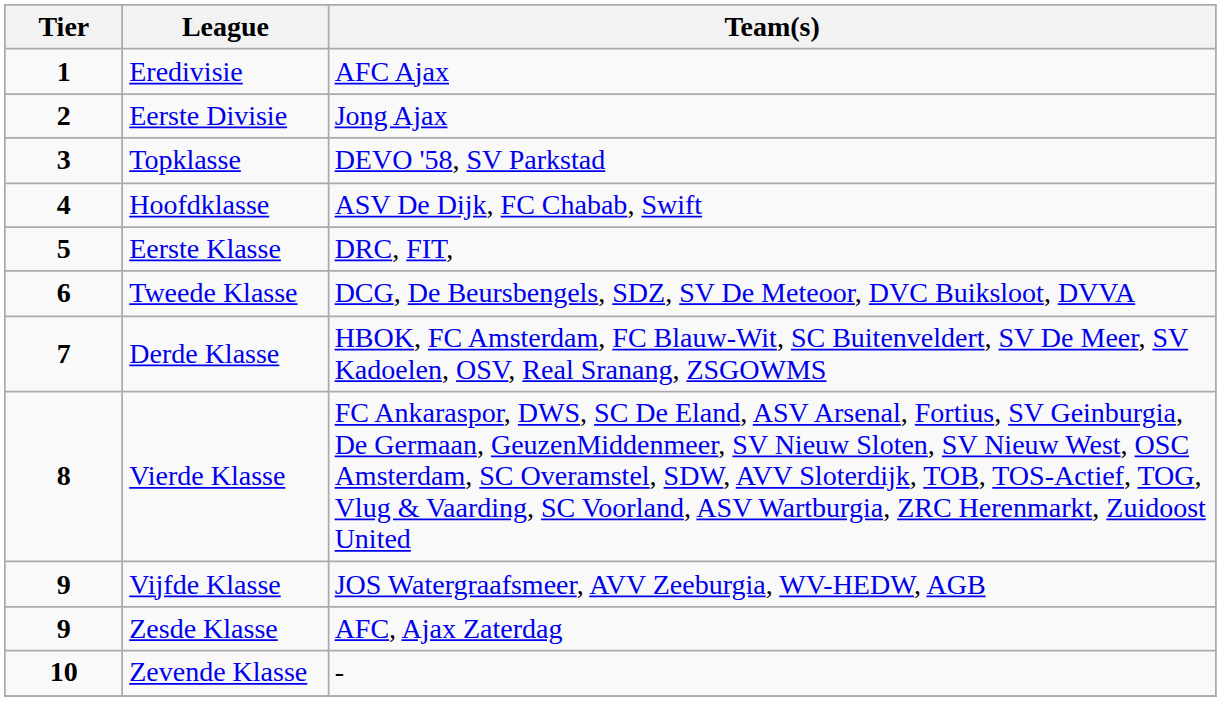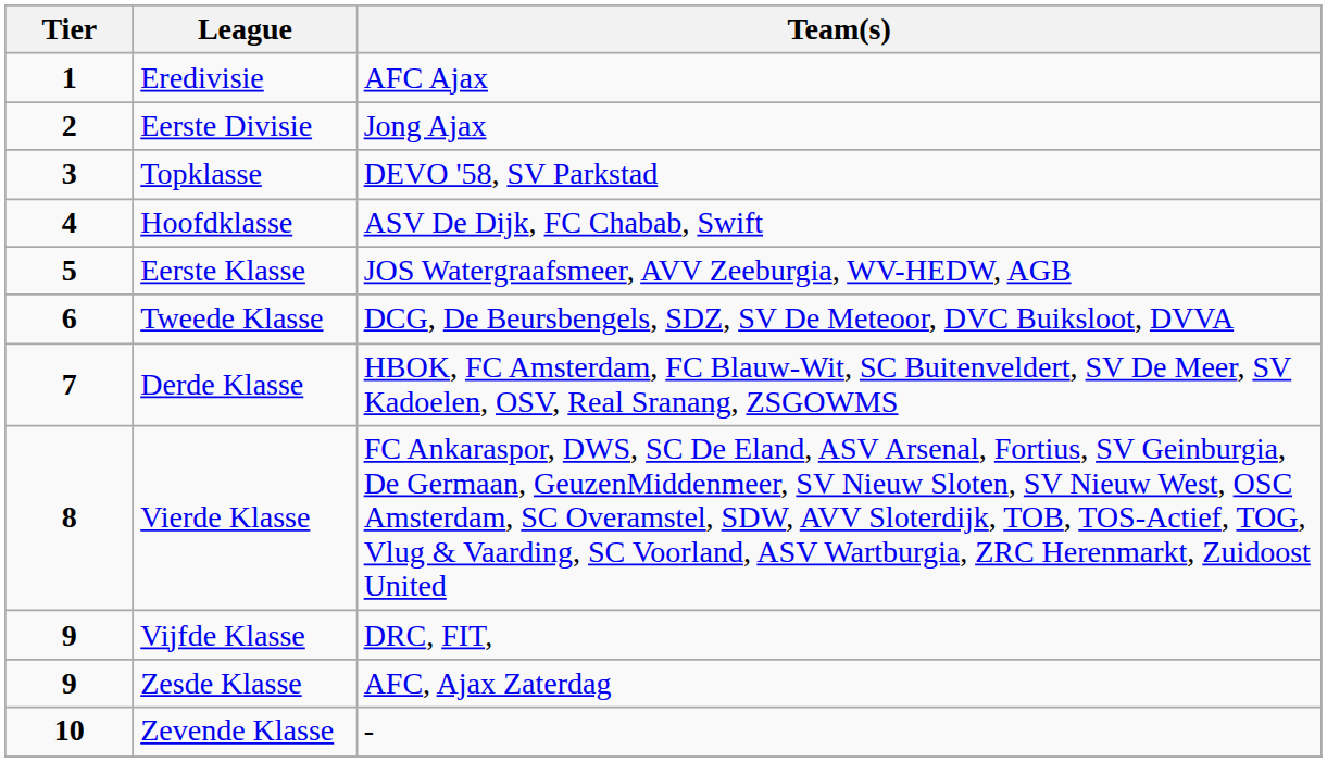Eerste Klasse | Team(s): DRC, FIT, -> JOS Watergraafsmeer, AVV Zeeburgia, WV-HEDW, AGB
Vijfde Klasse | Team(s): JOS Watergraafsmeer, AVV Zeeburgia, WV-HEDW, AGB -> DRC, FIT,
